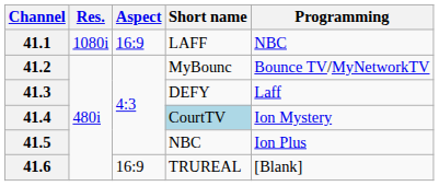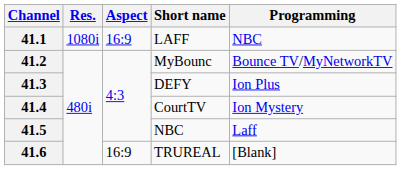41.3 | Programming: Laff -> Ion Plus
41.4 | Short name: lightblue background -> no background
41.5 | Programming: Ion Plus -> Laff
